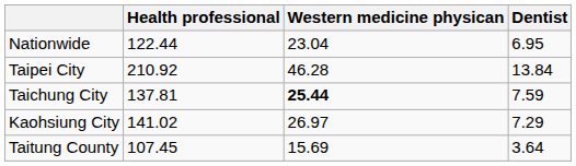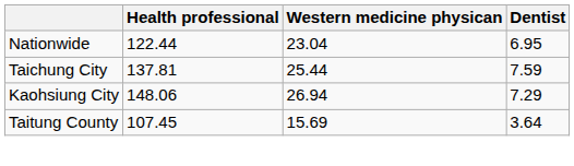- row: Taipei City | 210.92 | 46.28 | 13.84
Taichung City | Western medicine physican: bold -> normal
Kaohsiung City | Health professional: 141.02 -> 148.06
Kaohsiung City | Western medicine physican: 26.97 -> 26.94
